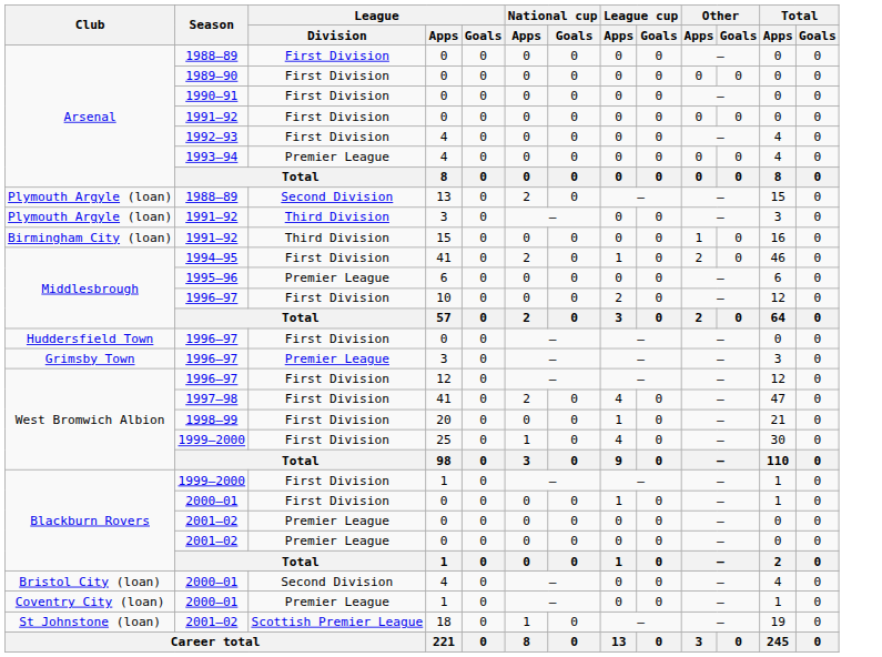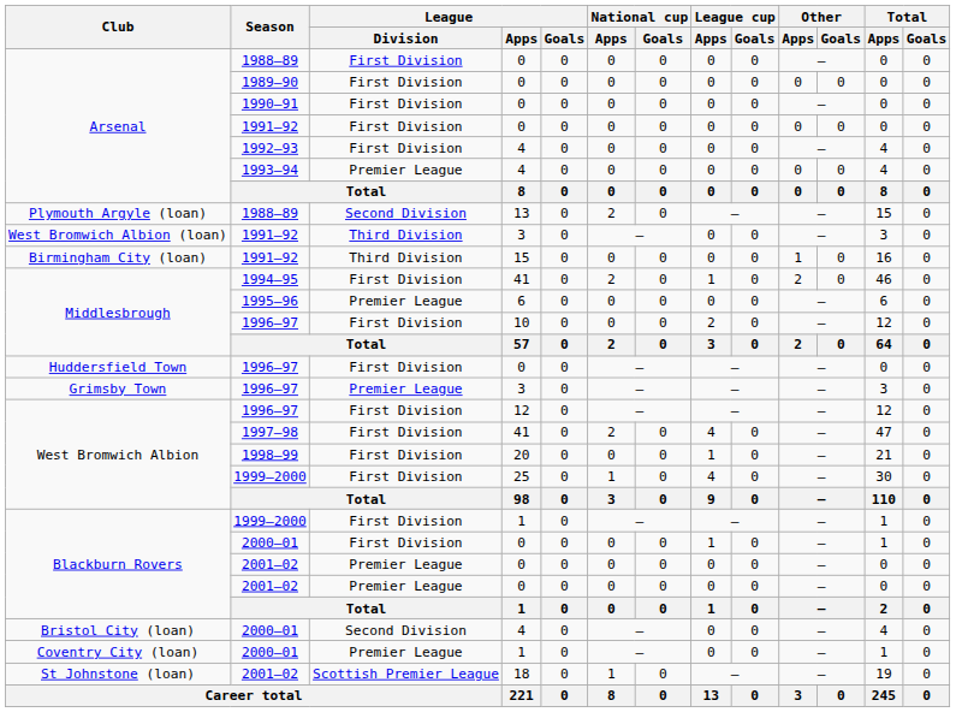1991–92 / 3 | Club: Plymouth Argyle (loan) -> West Bromwich Albion (loan)
